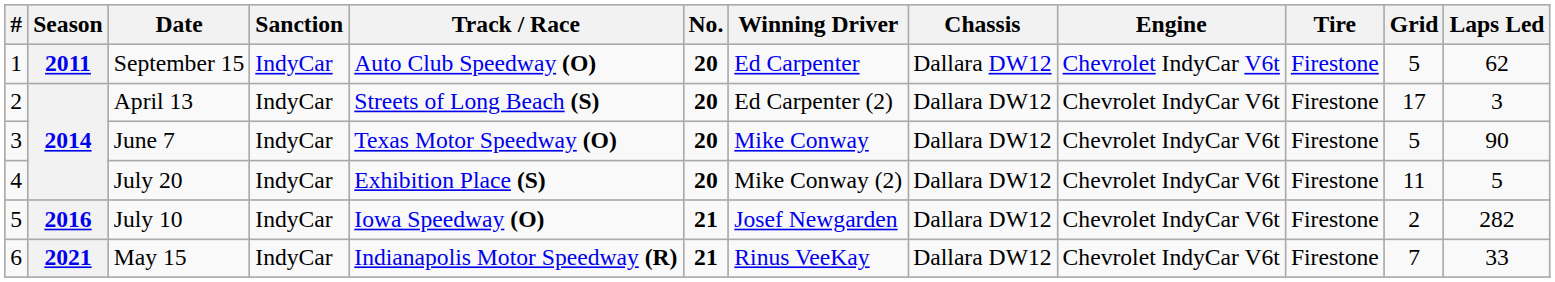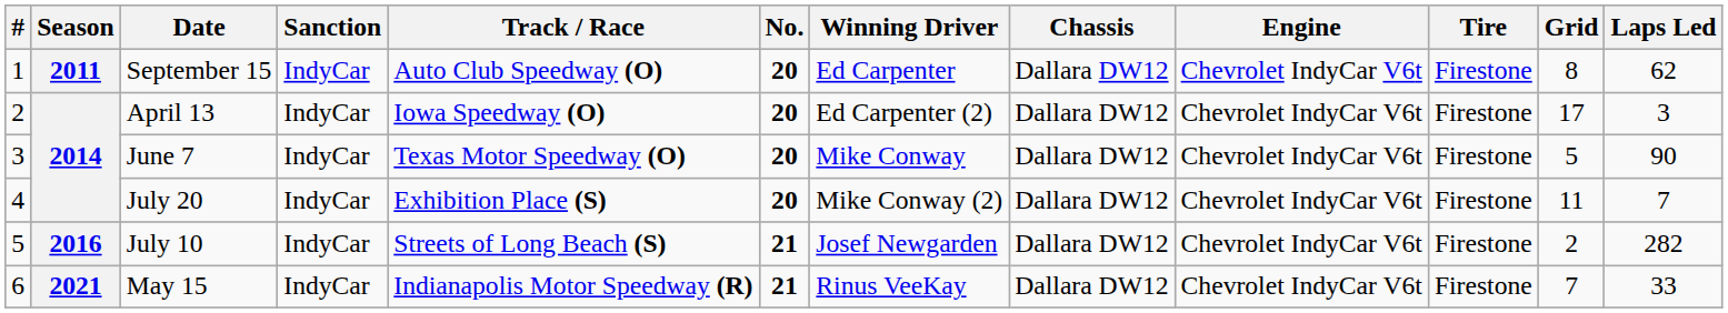September 15 | Grid: 5 -> 8
April 13 | Track / Race: Streets of Long Beach (S) -> Iowa Speedway (O)
July 20 | Laps Led: 5 -> 7
July 10 | Track / Race: Iowa Speedway (O) -> Streets of Long Beach (S)
